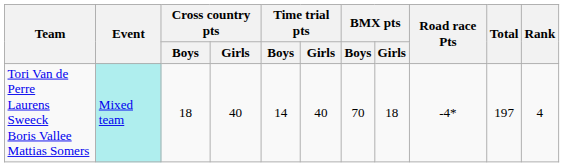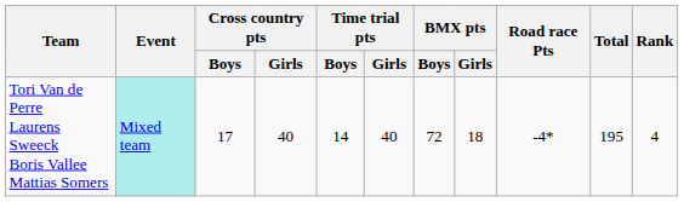Tori Van de Perre Laurens Sweeck Boris Vallee Mattias Somers | Cross country pts / Boys: 18 -> 17
Tori Van de Perre Laurens Sweeck Boris Vallee Mattias Somers | BMX pts / Boys: 70 -> 72
Tori Van de Perre Laurens Sweeck Boris Vallee Mattias Somers | Total: 197 -> 195
